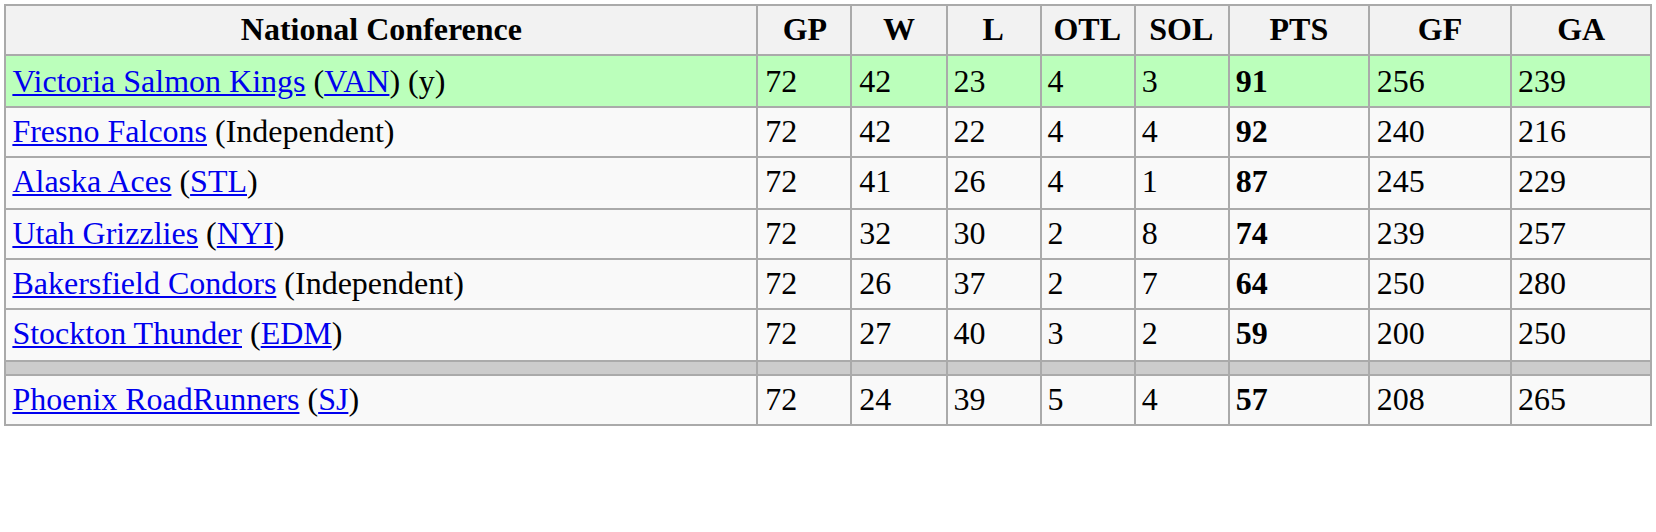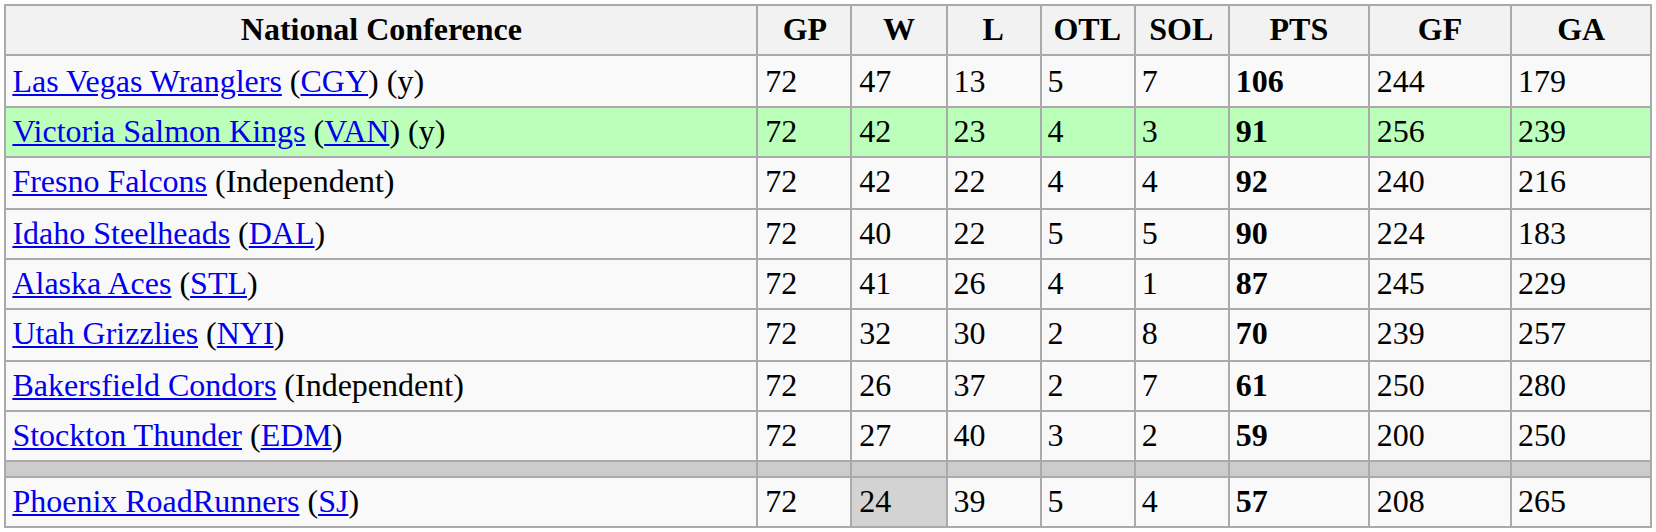+ row: Las Vegas Wranglers (CGY) (y) | 72 | 47 | 13 | 5 | 7 | 106 | 244 | 179
+ row: Idaho Steelheads (DAL) | 72 | 40 | 22 | 5 | 5 | 90 | 224 | 183
Utah Grizzlies (NYI) | PTS: 74 -> 70
Bakersfield Condors (Independent) | PTS: 64 -> 61
Phoenix RoadRunners (SJ) | W: no background -> lightgrey background
